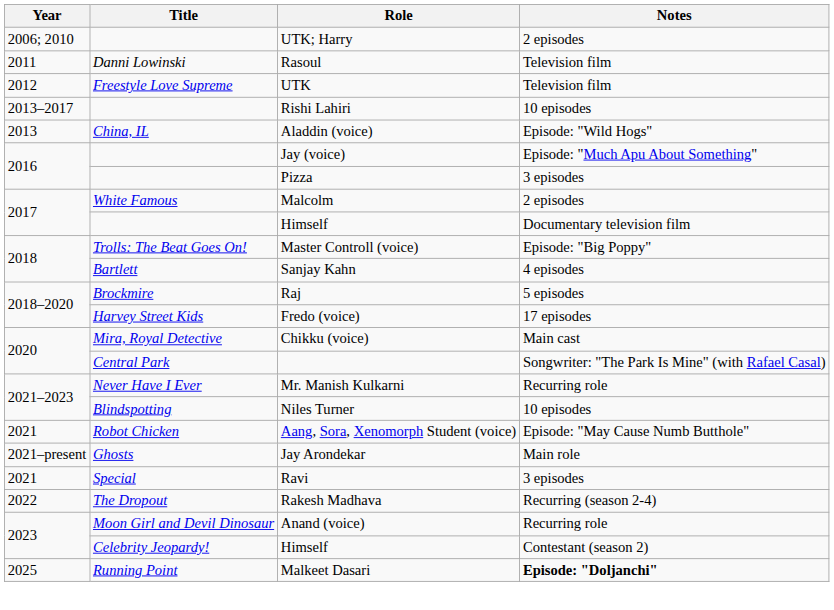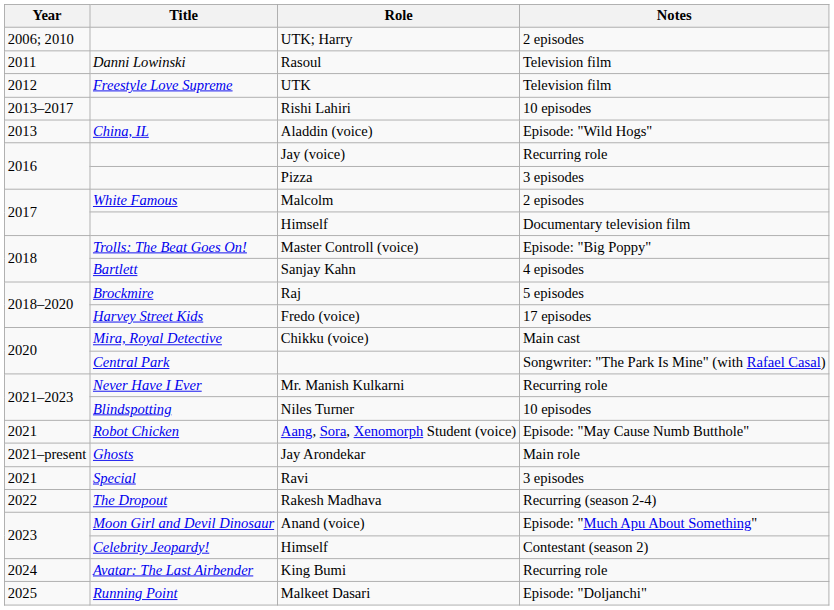Jay (voice) | Notes: Episode: "Much Apu About Something" -> Recurring role
Anand (voice) | Notes: Recurring role -> Episode: "Much Apu About Something"
+ row: 2024 | Avatar: The Last Airbender | King Bumi | Recurring role
Malkeet Dasari | Notes: bold -> normal
